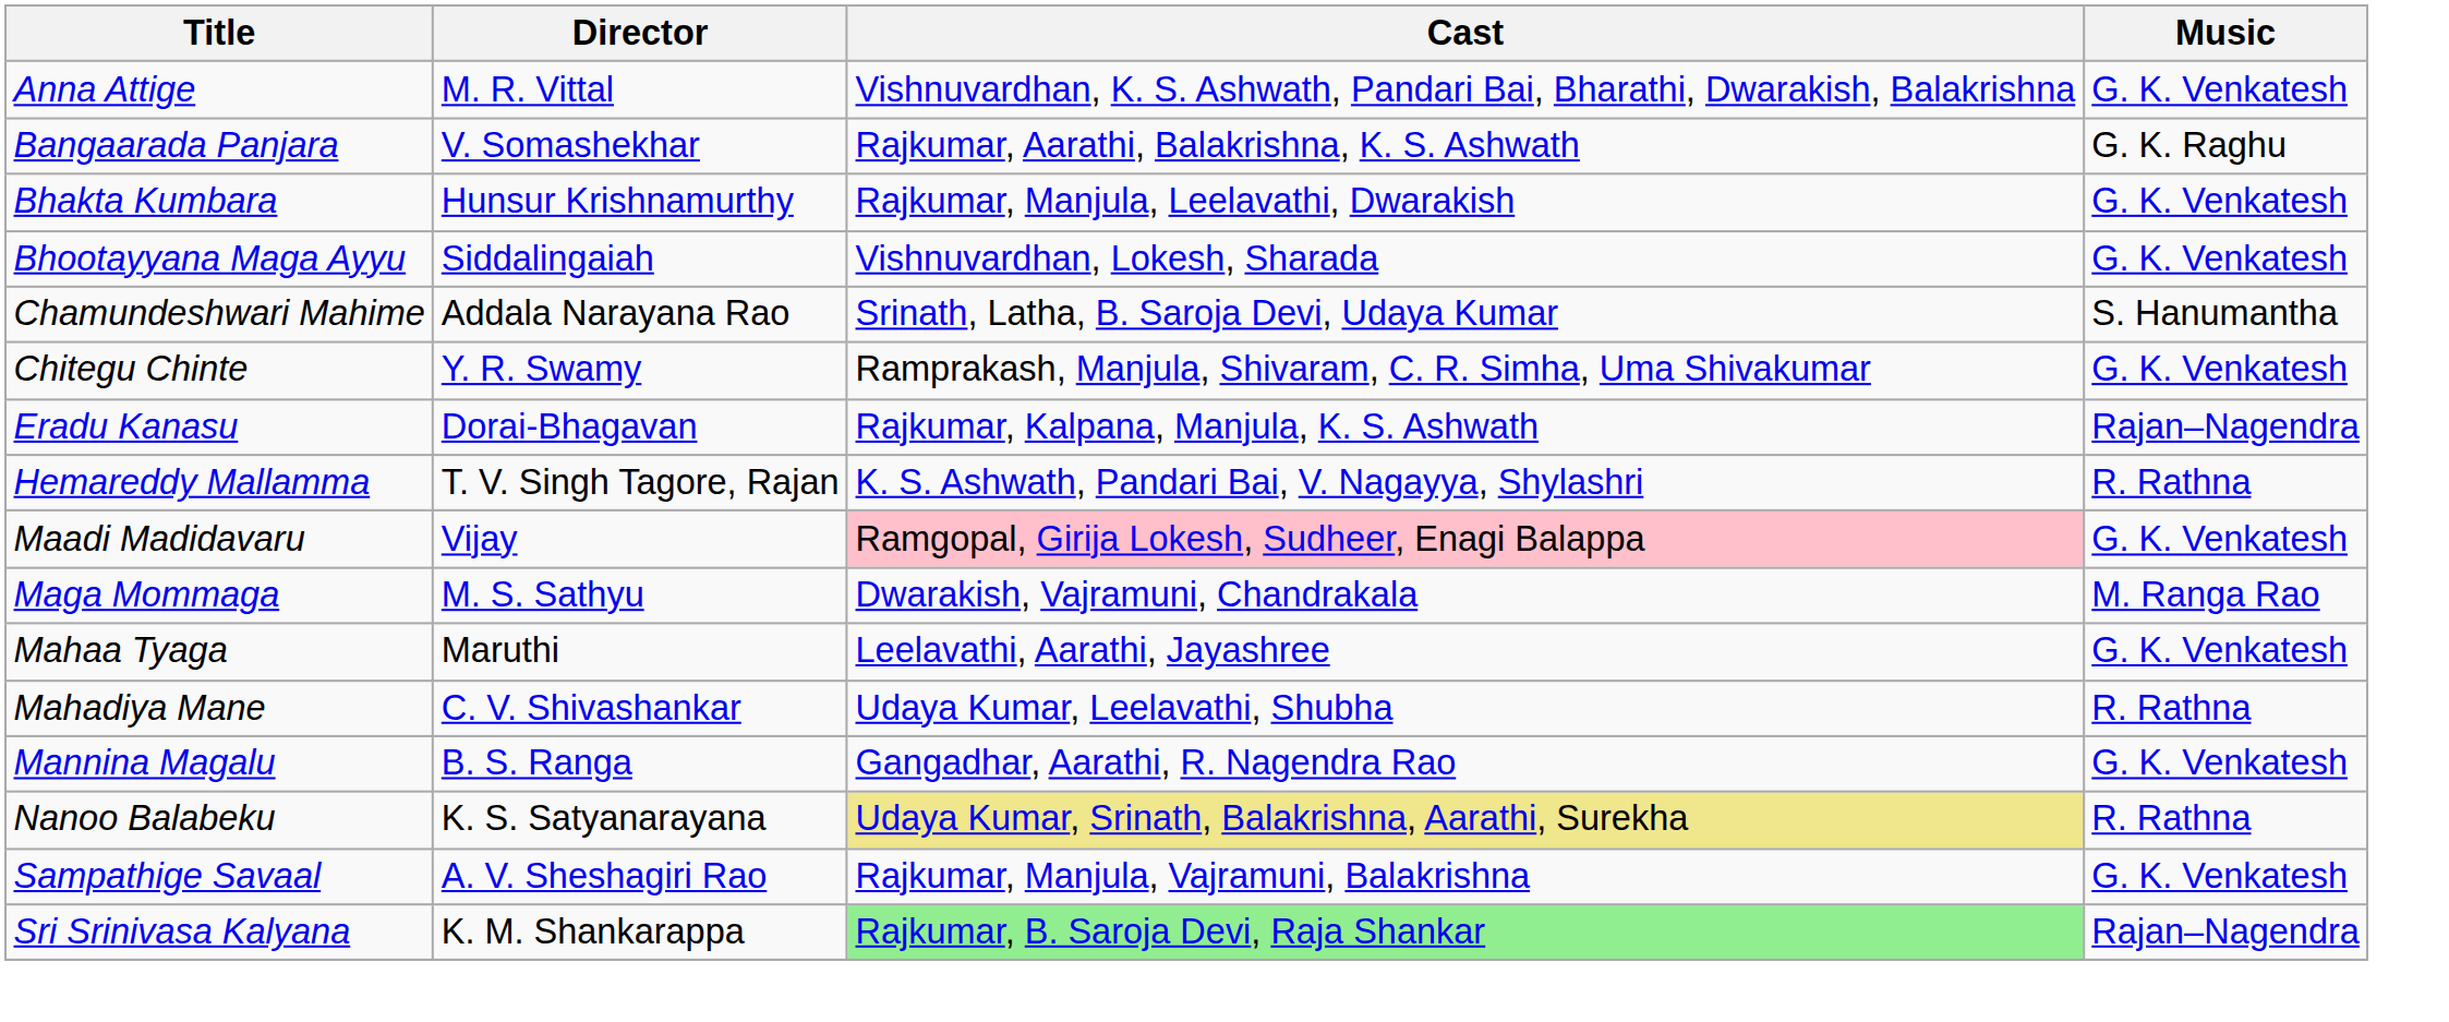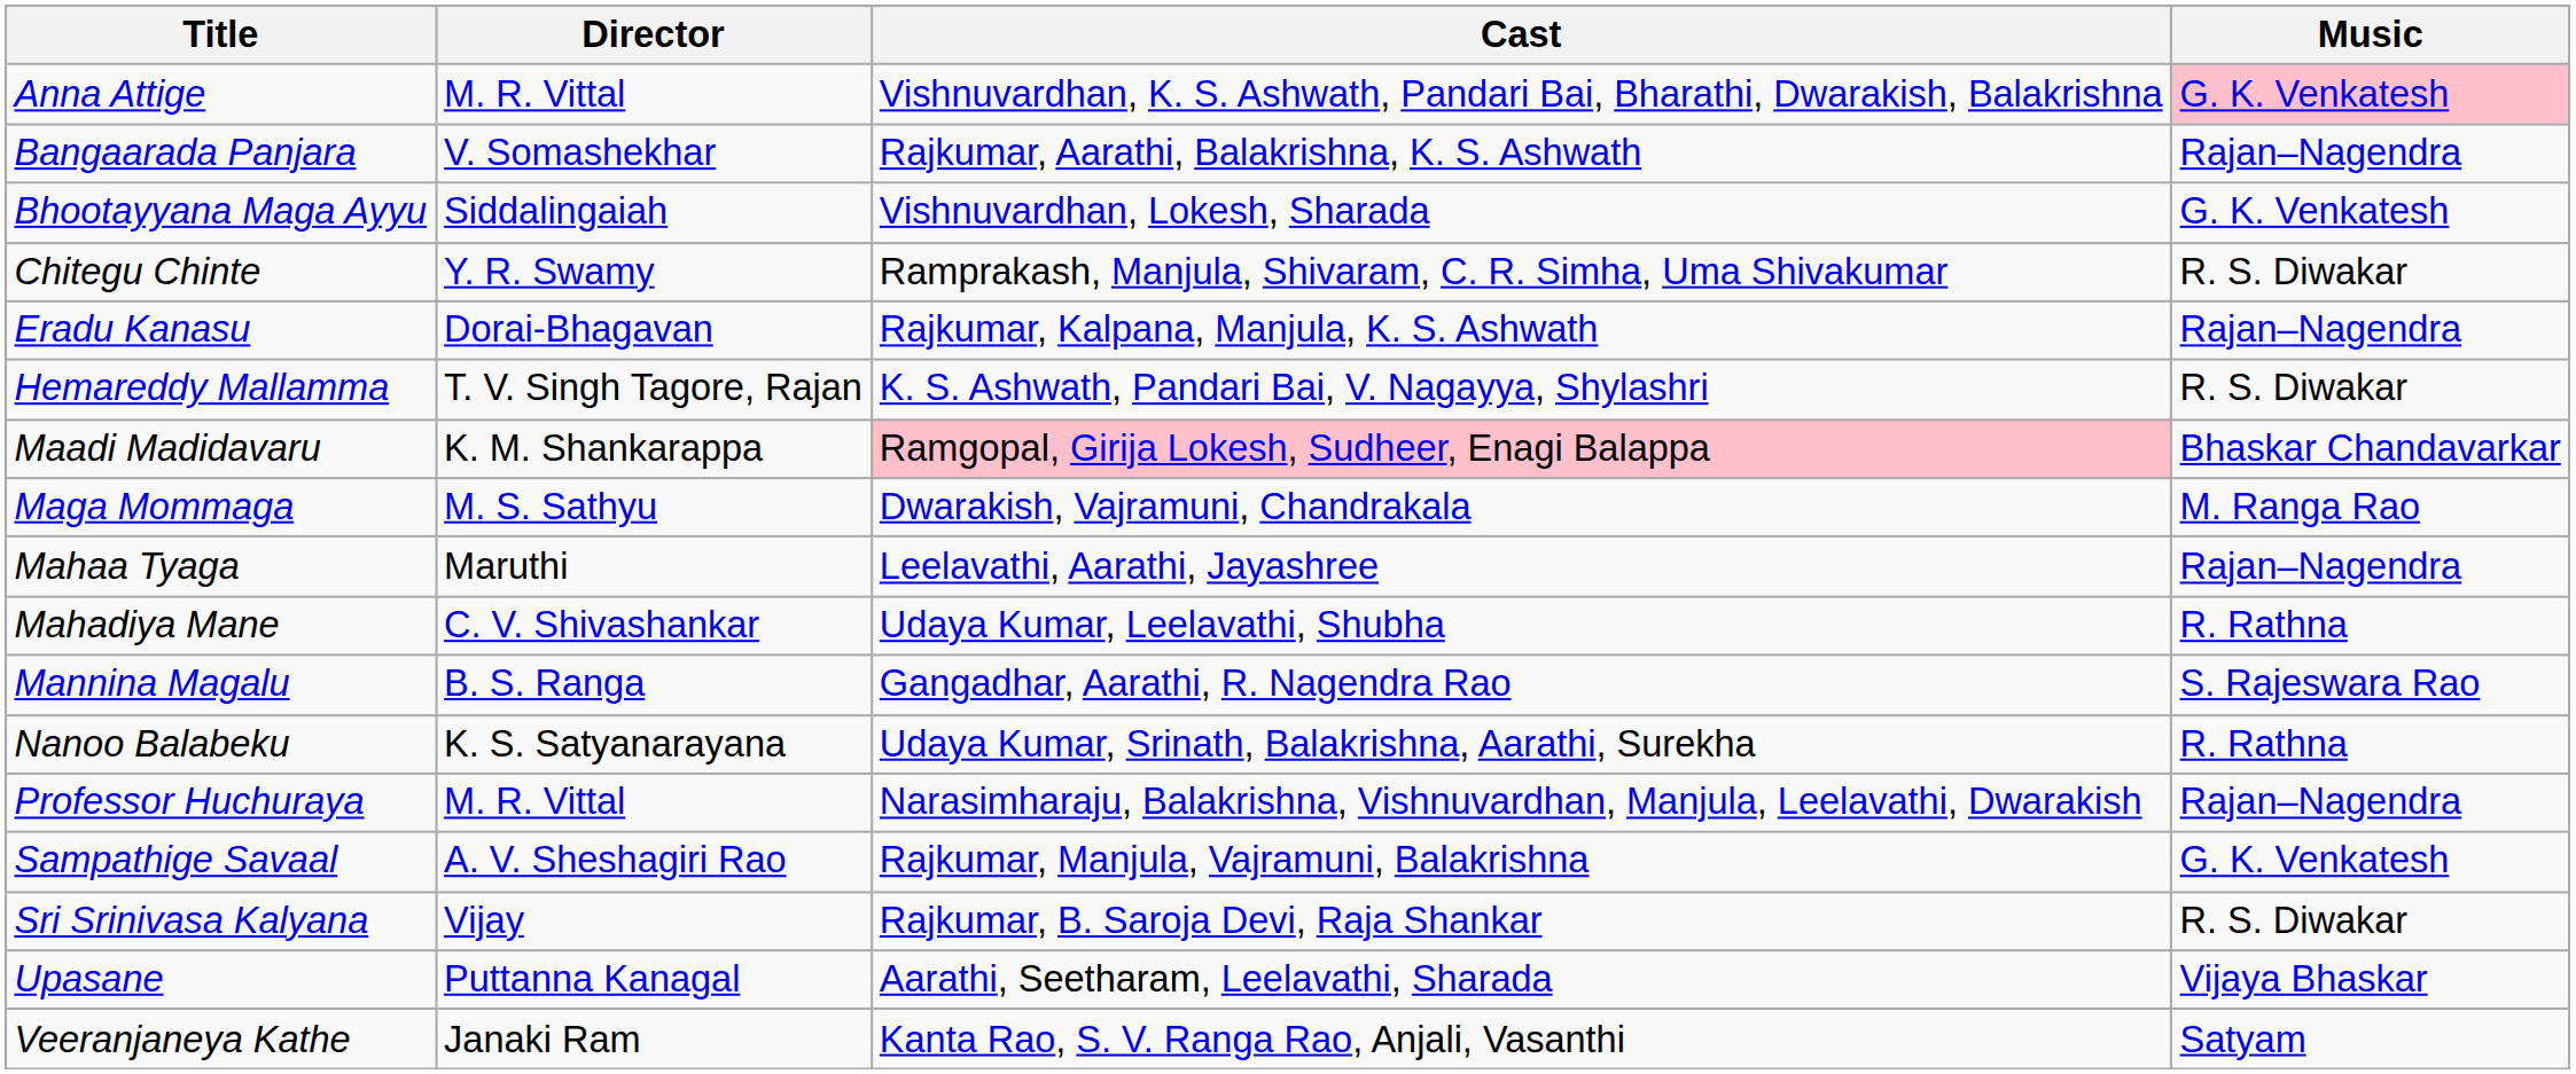Anna Attige | Music: no background -> pink background
Bangaarada Panjara | Music: G. K. Raghu -> Rajan–Nagendra
- row: Bhakta Kumbara | Hunsur Krishnamurthy | Rajkumar, Manjula, Leelavathi, Dwarakish | G. K. Venkatesh
- row: Chamundeshwari Mahime | Addala Narayana Rao | Srinath, Latha, B. Saroja Devi, Udaya Kumar | S. Hanumantha
Chitegu Chinte | Music: G. K. Venkatesh -> R. S. Diwakar
Hemareddy Mallamma | Music: R. Rathna -> R. S. Diwakar
Maadi Madidavaru | Director: Vijay -> K. M. Shankarappa
Maadi Madidavaru | Music: G. K. Venkatesh -> Bhaskar Chandavarkar
Mahaa Tyaga | Music: G. K. Venkatesh -> Rajan–Nagendra
Mannina Magalu | Music: G. K. Venkatesh -> S. Rajeswara Rao
Nanoo Balabeku | Cast: khaki background -> no background
+ row: Professor Huchuraya | M. R. Vittal | Narasimharaju, Balakrishna, Vishnuvardhan, Manjula, Leelavathi, Dwarakish | Rajan–Nagendra
Sri Srinivasa Kalyana | Director: K. M. Shankarappa -> Vijay
Sri Srinivasa Kalyana | Cast: lightgreen background -> no background
Sri Srinivasa Kalyana | Music: Rajan–Nagendra -> R. S. Diwakar
+ row: Upasane | Puttanna Kanagal | Aarathi, Seetharam, Leelavathi, Sharada | Vijaya Bhaskar
+ row: Veeranjaneya Kathe | Janaki Ram | Kanta Rao, S. V. Ranga Rao, Anjali, Vasanthi | Satyam
